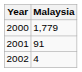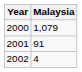2000 | Malaysia: 1,779 -> 1,079
